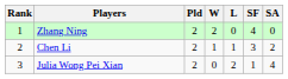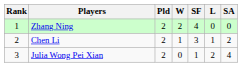columns swapped: L <-> SF
